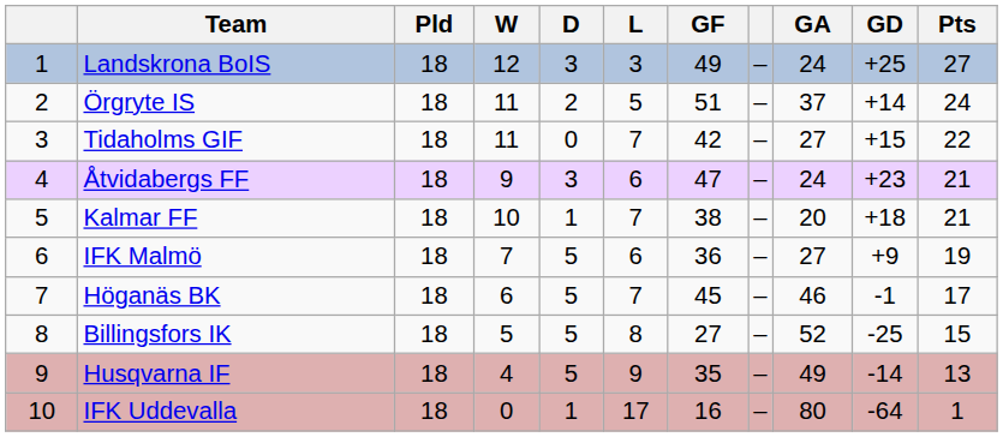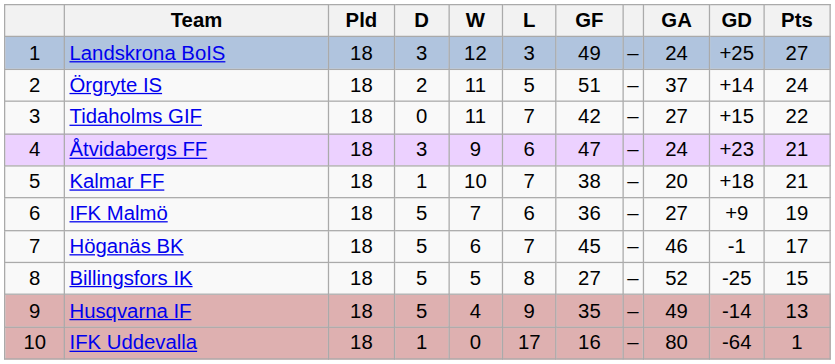columns swapped: W <-> D
